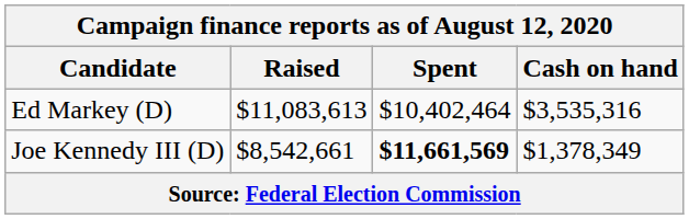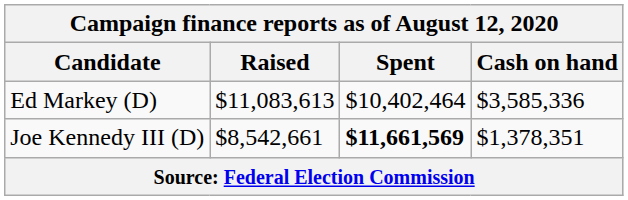Ed Markey (D) | Cash on hand: $3,535,316 -> $3,585,336
Joe Kennedy III (D) | Cash on hand: $1,378,349 -> $1,378,351
